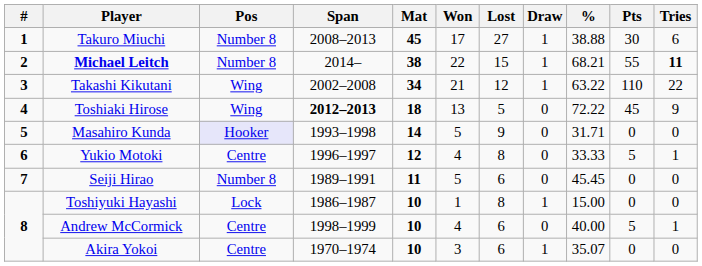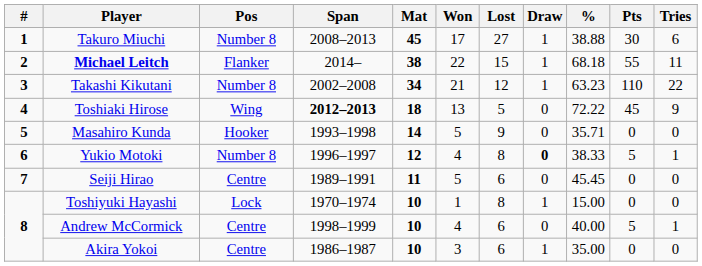Michael Leitch | Pos: Number 8 -> Flanker
Michael Leitch | %: 68.21 -> 68.18
Michael Leitch | Tries: bold -> normal
Takashi Kikutani | Pos: Wing -> Number 8
Takashi Kikutani | %: 63.22 -> 63.23
Masahiro Kunda | Pos: lavender background -> no background
Masahiro Kunda | %: 31.71 -> 35.71
Yukio Motoki | Pos: Centre -> Number 8
Yukio Motoki | Draw: normal -> bold
Yukio Motoki | %: 33.33 -> 38.33
Seiji Hirao | Pos: Number 8 -> Centre
Toshiyuki Hayashi | Span: 1986–1987 -> 1970–1974
Akira Yokoi | Span: 1970–1974 -> 1986–1987
Akira Yokoi | %: 35.07 -> 35.00
